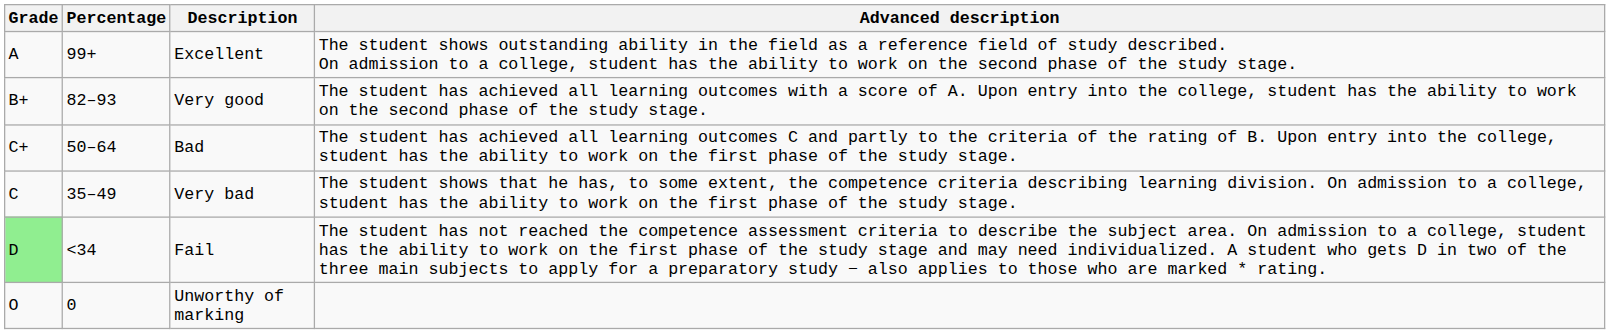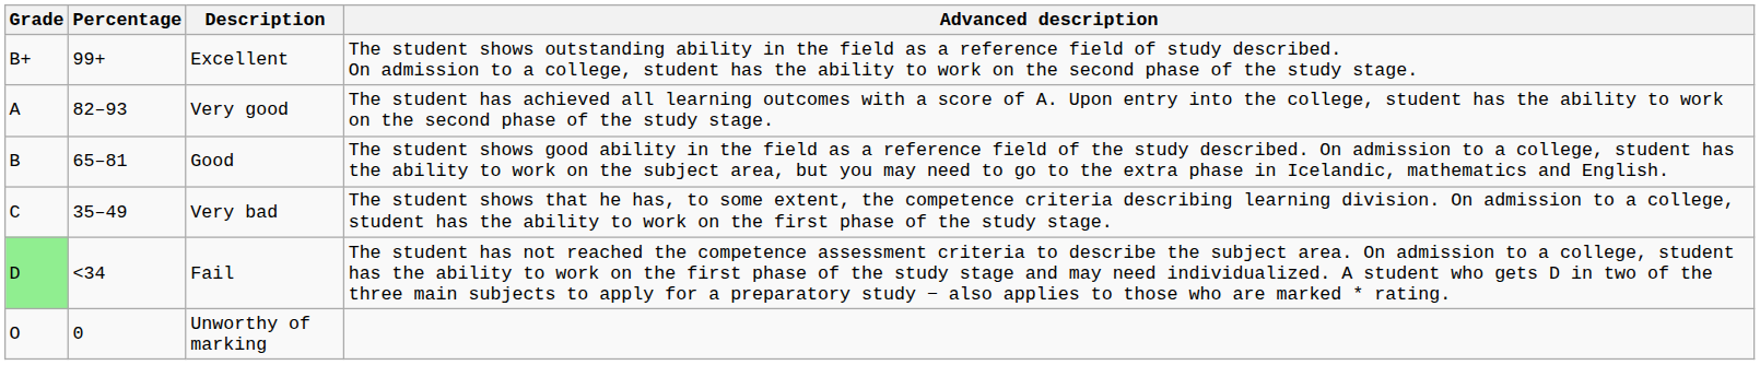Excellent | Grade: A -> B+
Very good | Grade: B+ -> A
+ row: B | 65–81 | Good | The student shows good ability in the field as a reference field of the study described. On admission to a college, student has the ability to work on the subject area, but you may need to go to the extra phase in Icelandic, mathematics and English.
- row: C+ | 50–64 | Bad | The student has achieved all learning outcomes C and partly to the criteria of the rating of B. Upon entry into the college, student has the ability to work on the first phase of the study stage.
